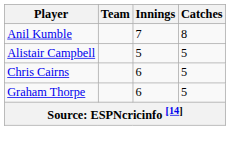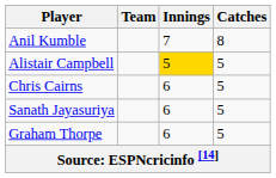Alistair Campbell | Innings: no background -> gold background
+ row: Sanath Jayasuriya | 6 | 5
